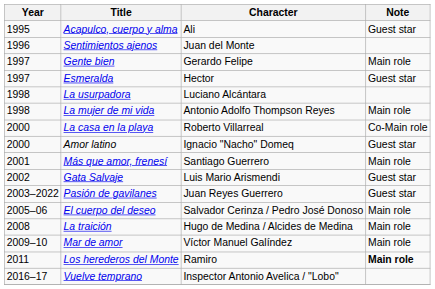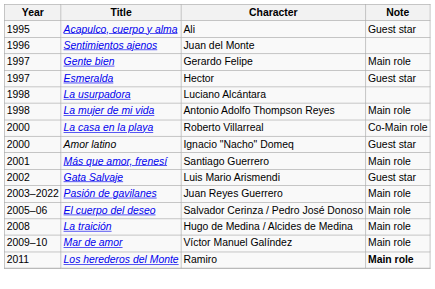Pasión de gavilanes | Note: Guest star -> Main role
- row: 2016–17 | Vuelve temprano | Inspector Antonio Avelica / "Lobo"
